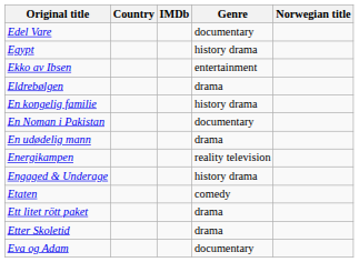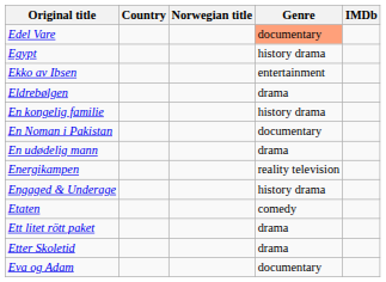columns swapped: Norwegian title <-> IMDb
Edel Vare | Genre: no background -> lightsalmon background
